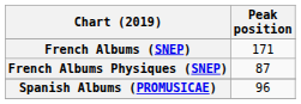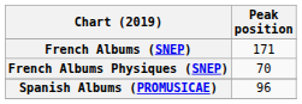French Albums Physiques (SNEP) | Peak position: 87 -> 70
